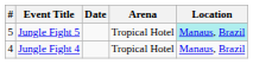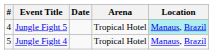Jungle Fight 5 | #: 5 -> 4
Jungle Fight 4 | #: 4 -> 5
